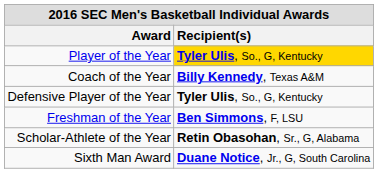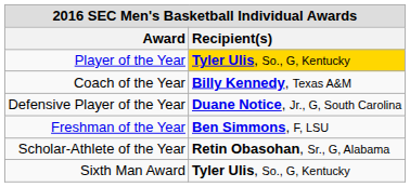Defensive Player of the Year | Recipient(s): Tyler Ulis, So., G, Kentucky -> Duane Notice, Jr., G, South Carolina
Sixth Man Award | Recipient(s): Duane Notice, Jr., G, South Carolina -> Tyler Ulis, So., G, Kentucky
